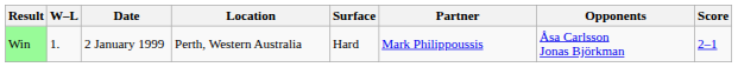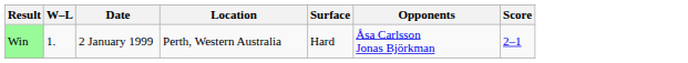- column: Partner | Mark Philippoussis
